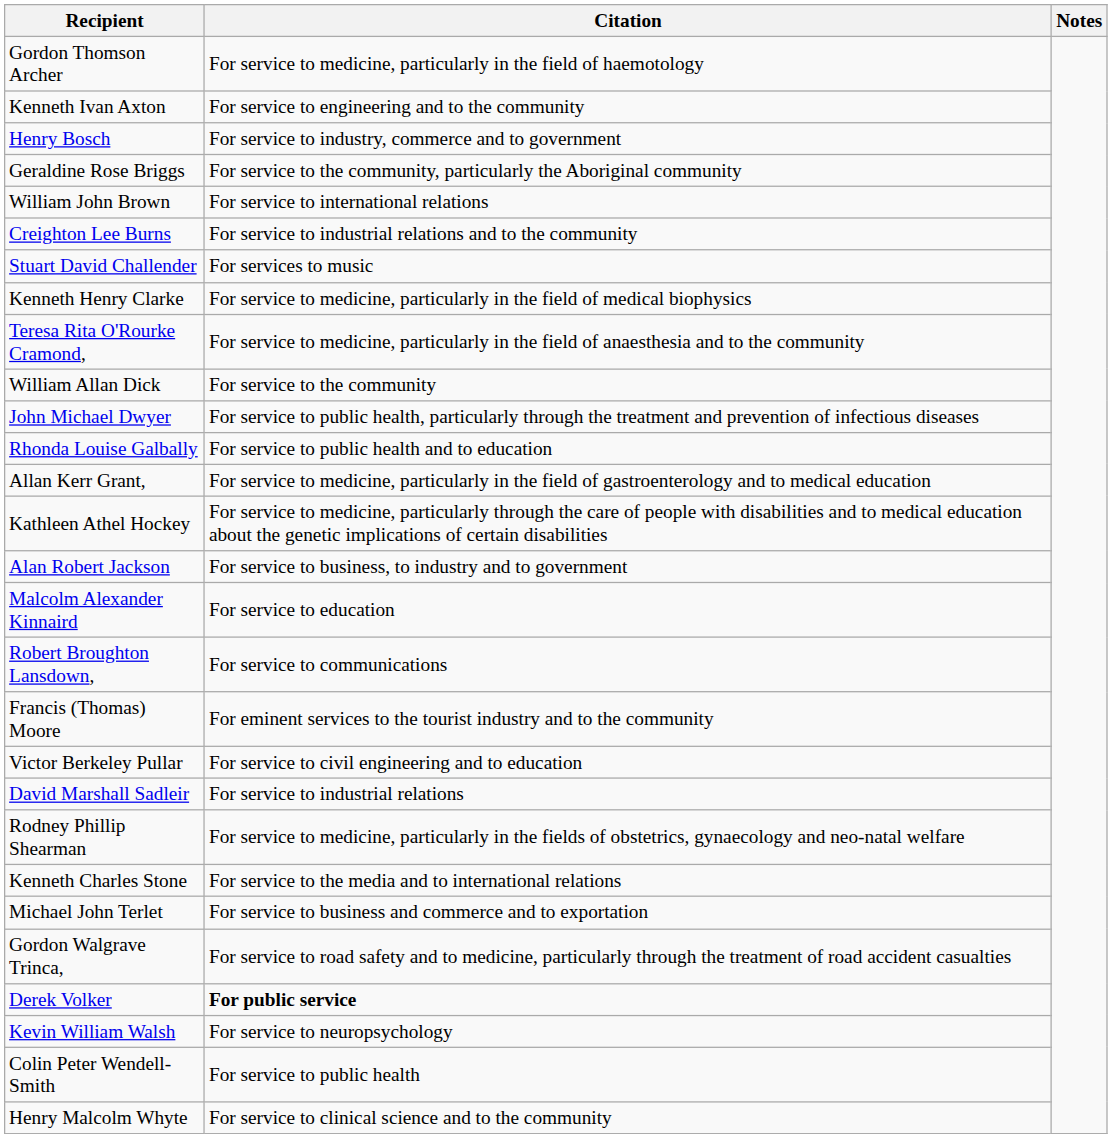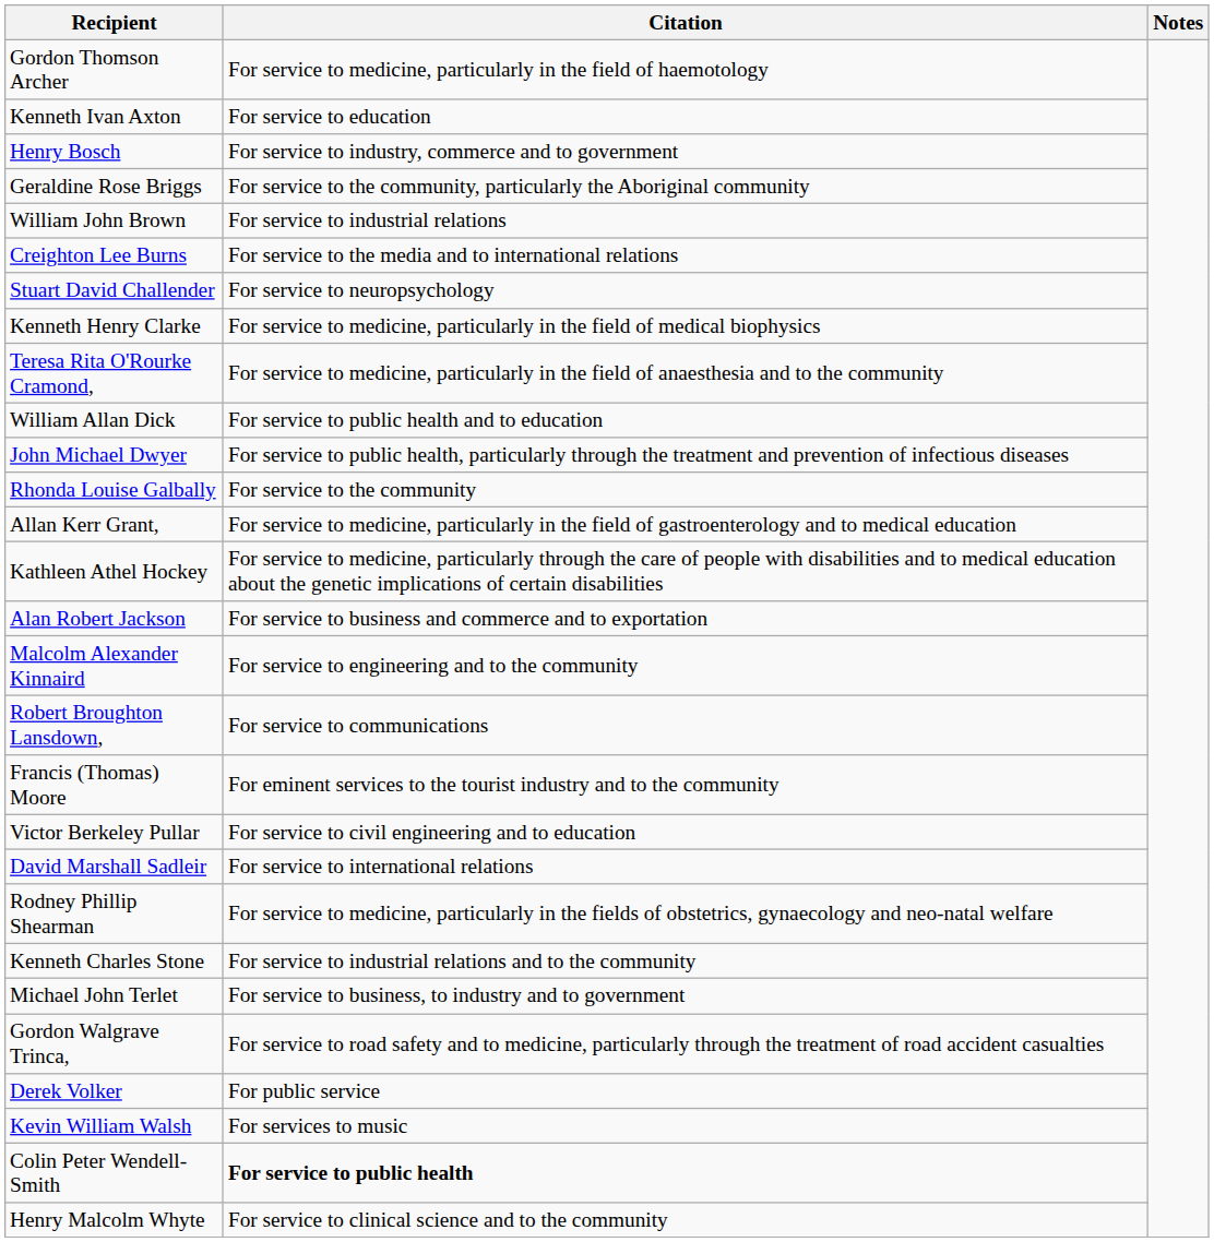Kenneth Ivan Axton | Citation: For service to engineering and to the community -> For service to education
William John Brown | Citation: For service to international relations -> For service to industrial relations
Creighton Lee Burns | Citation: For service to industrial relations and to the community -> For service to the media and to international relations
Stuart David Challender | Citation: For services to music -> For service to neuropsychology
William Allan Dick | Citation: For service to the community -> For service to public health and to education
Rhonda Louise Galbally | Citation: For service to public health and to education -> For service to the community
Alan Robert Jackson | Citation: For service to business, to industry and to government -> For service to business and commerce and to exportation
Malcolm Alexander Kinnaird | Citation: For service to education -> For service to engineering and to the community
David Marshall Sadleir | Citation: For service to industrial relations -> For service to international relations
Kenneth Charles Stone | Citation: For service to the media and to international relations -> For service to industrial relations and to the community
Michael John Terlet | Citation: For service to business and commerce and to exportation -> For service to business, to industry and to government
Derek Volker | Citation: bold -> normal
Kevin William Walsh | Citation: For service to neuropsychology -> For services to music
Colin Peter Wendell-Smith | Citation: normal -> bold
